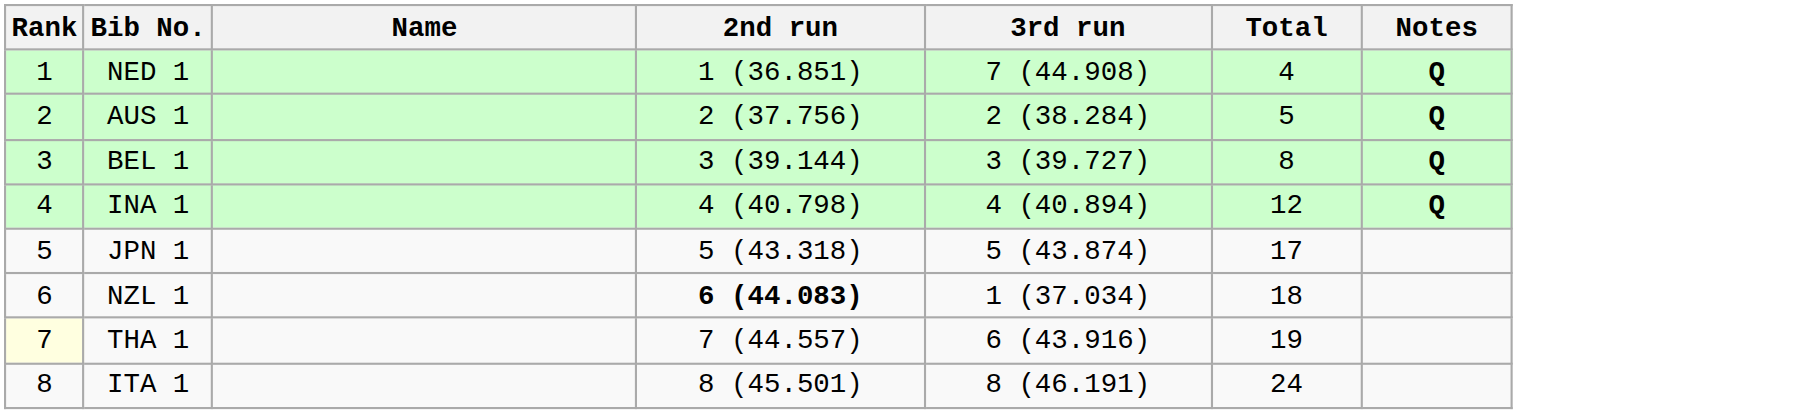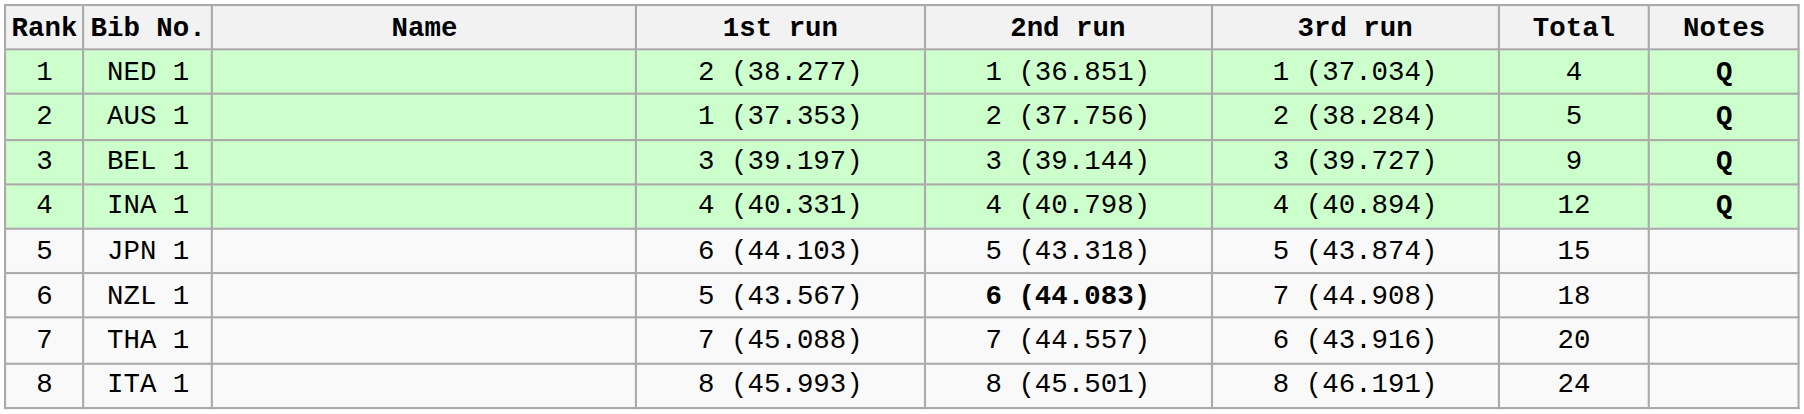+ column: 1st run | 2 (38.277) | 1 (37.353) | 3 (39.197) | 4 (40.331) | 6 (44.103) | 5 (43.567) | 7 (45.088) | 8 (45.993)
NED 1 | 3rd run: 7 (44.908) -> 1 (37.034)
BEL 1 | Total: 8 -> 9
JPN 1 | Total: 17 -> 15
NZL 1 | 3rd run: 1 (37.034) -> 7 (44.908)
THA 1 | Rank: lightyellow background -> no background
THA 1 | Total: 19 -> 20
